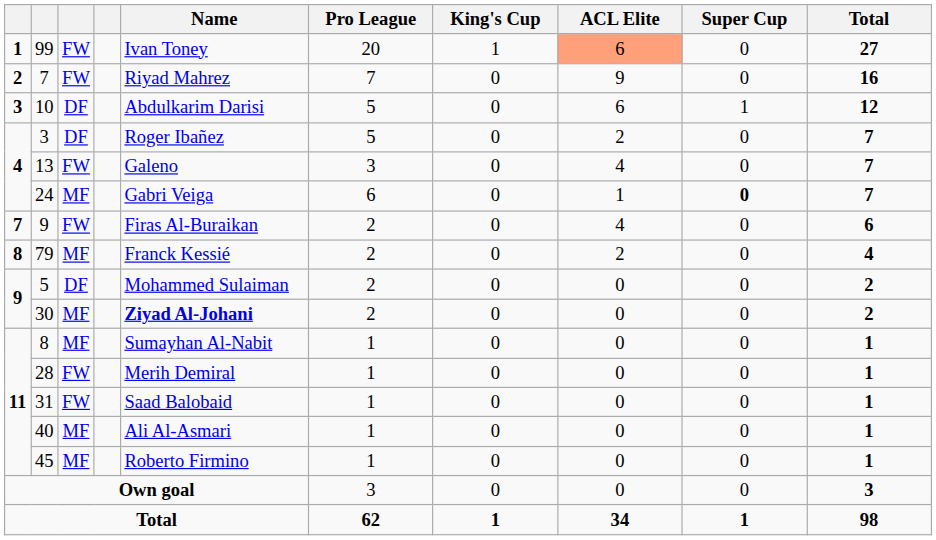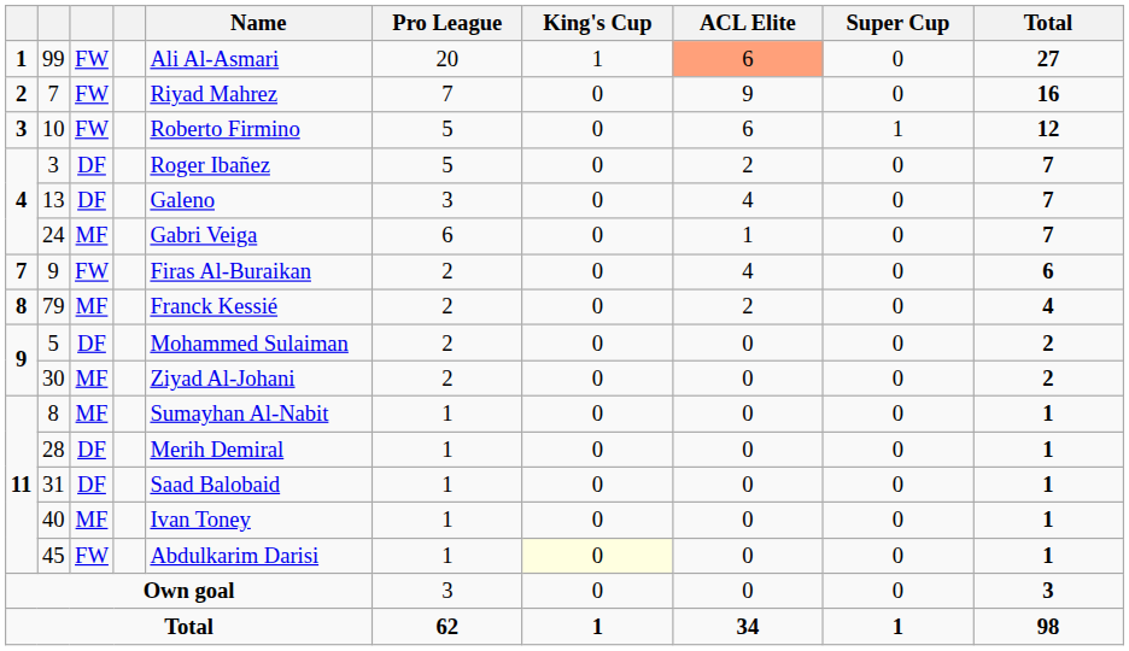99 | Name: Ivan Toney -> Ali Al-Asmari
10 | column 3: DF -> FW
10 | Name: Abdulkarim Darisi -> Roberto Firmino
13 | column 3: FW -> DF
24 | Super Cup: bold -> normal
30 | Name: bold -> normal
28 | column 3: FW -> DF
31 | column 3: FW -> DF
40 | Name: Ali Al-Asmari -> Ivan Toney
45 | column 3: MF -> FW
45 | Name: Roberto Firmino -> Abdulkarim Darisi
45 | King's Cup: no background -> lightyellow background
